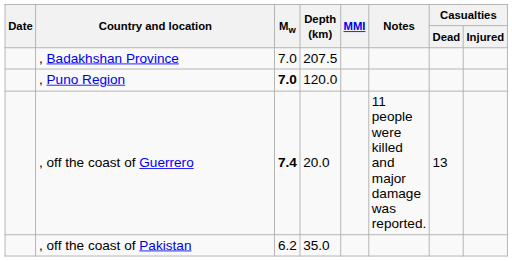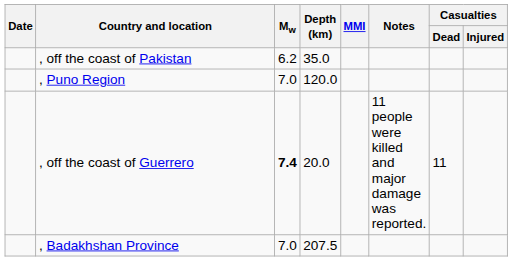rows swapped: , off the coast of Pakistan <-> , Badakhshan Province
, Puno Region | Mw: bold -> normal
, off the coast of Guerrero | Casualties / Dead: 13 -> 11
